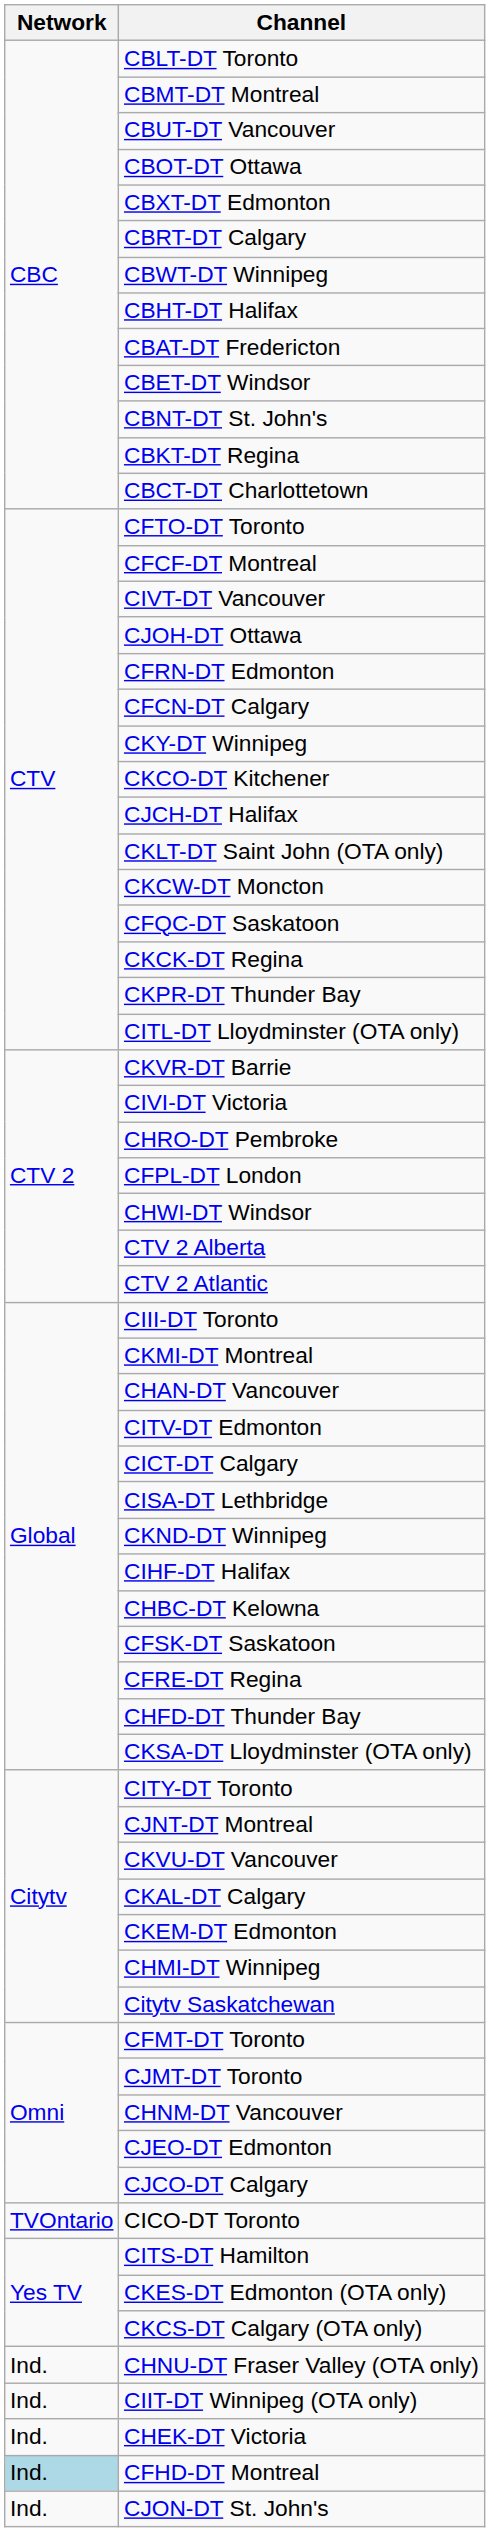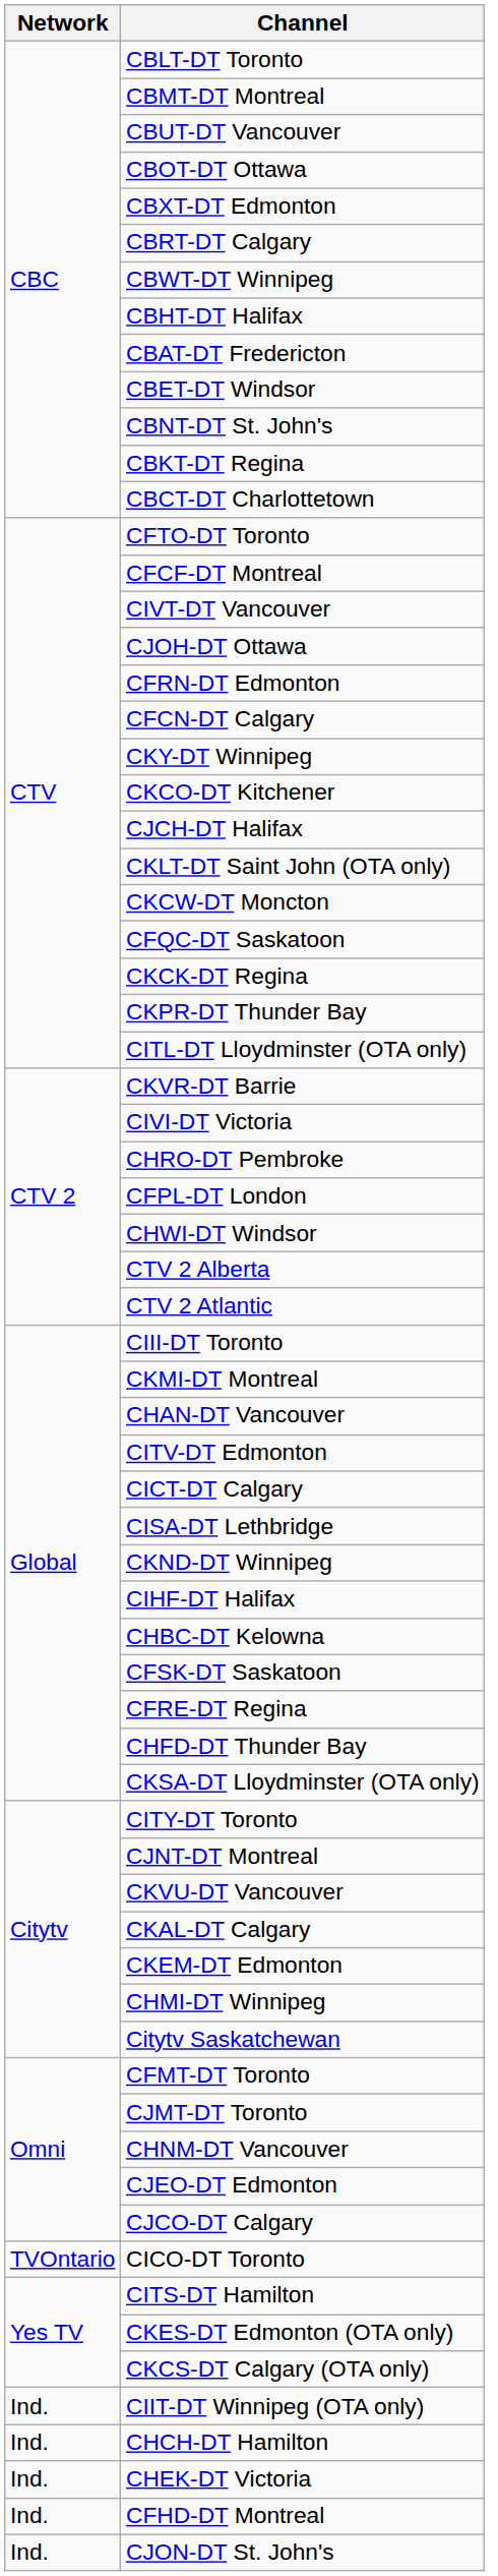- row: Ind. | CHNU-DT Fraser Valley (OTA only)
+ row: Ind. | CHCH-DT Hamilton
CFHD-DT Montreal | Network: lightblue background -> no background
